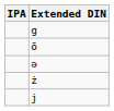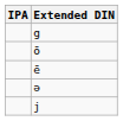+ row: ē
- row: ż
